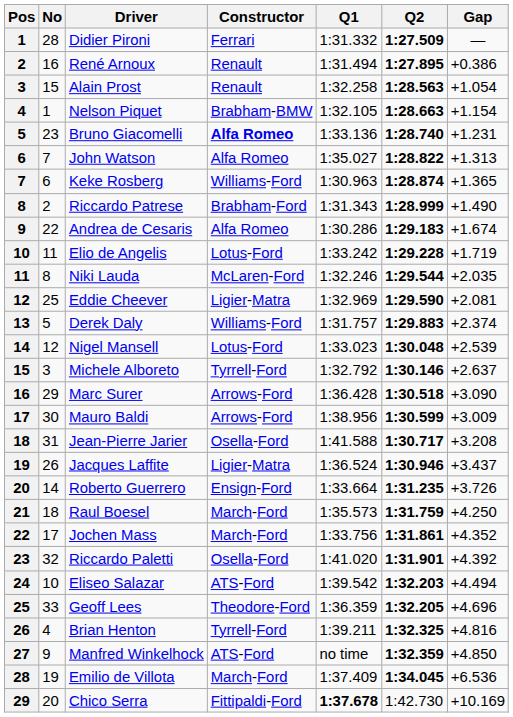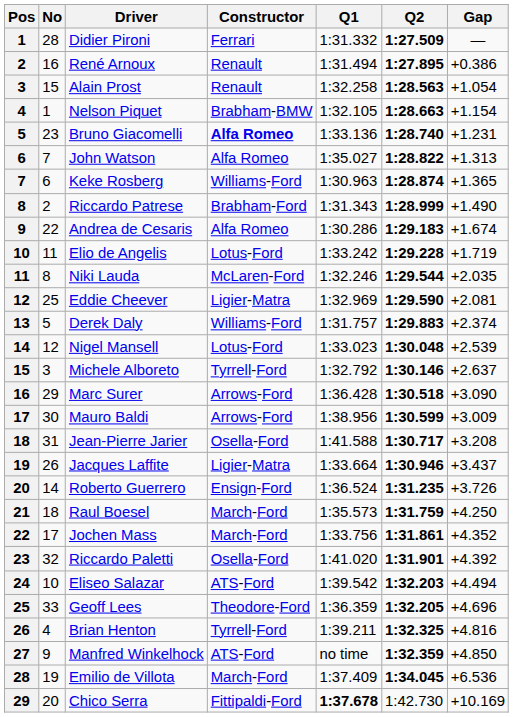Jacques Laffite | Q1: 1:36.524 -> 1:33.664
Roberto Guerrero | Q1: 1:33.664 -> 1:36.524
